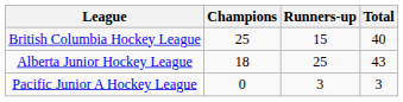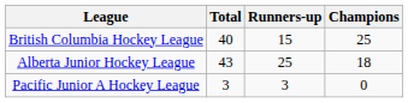columns swapped: Champions <-> Total
